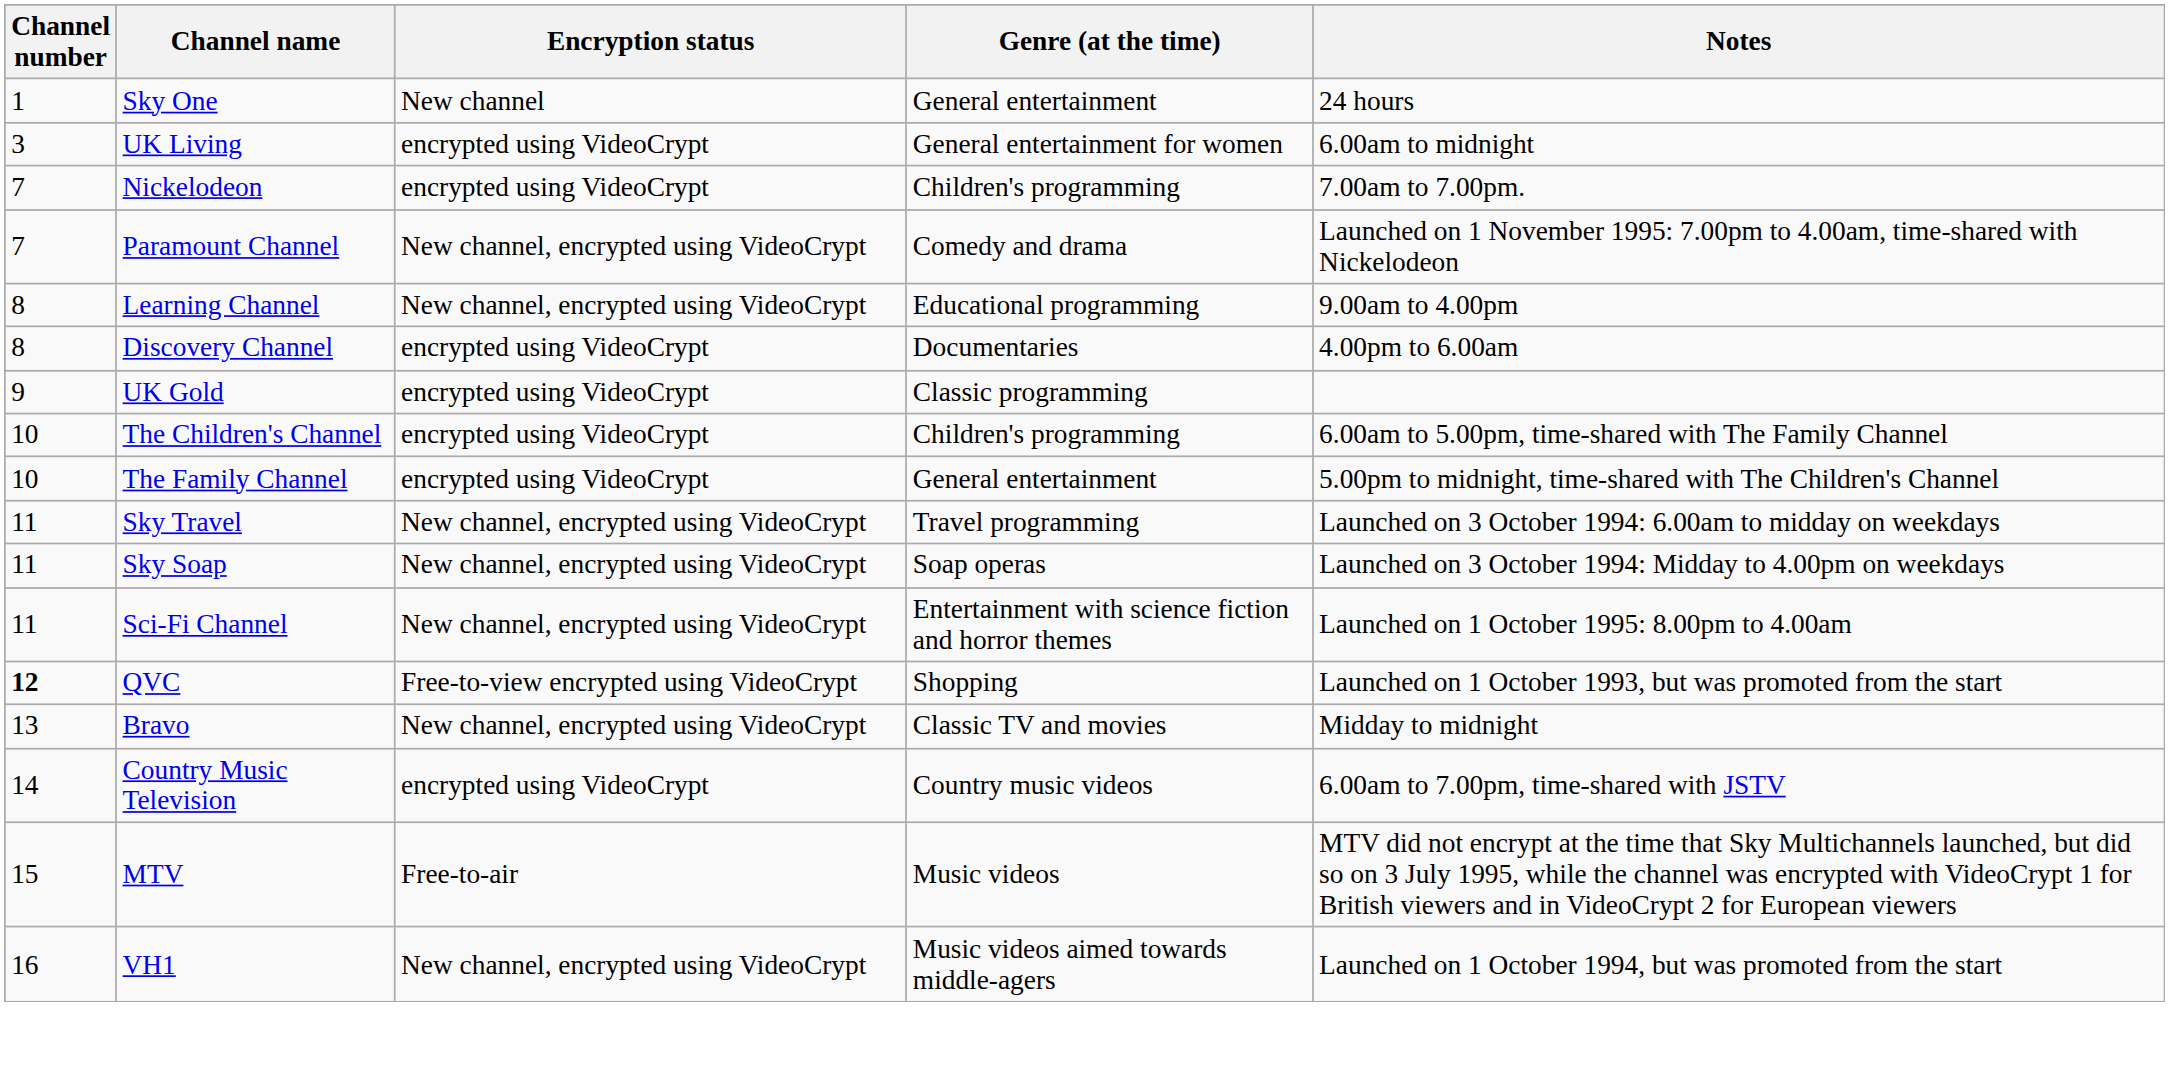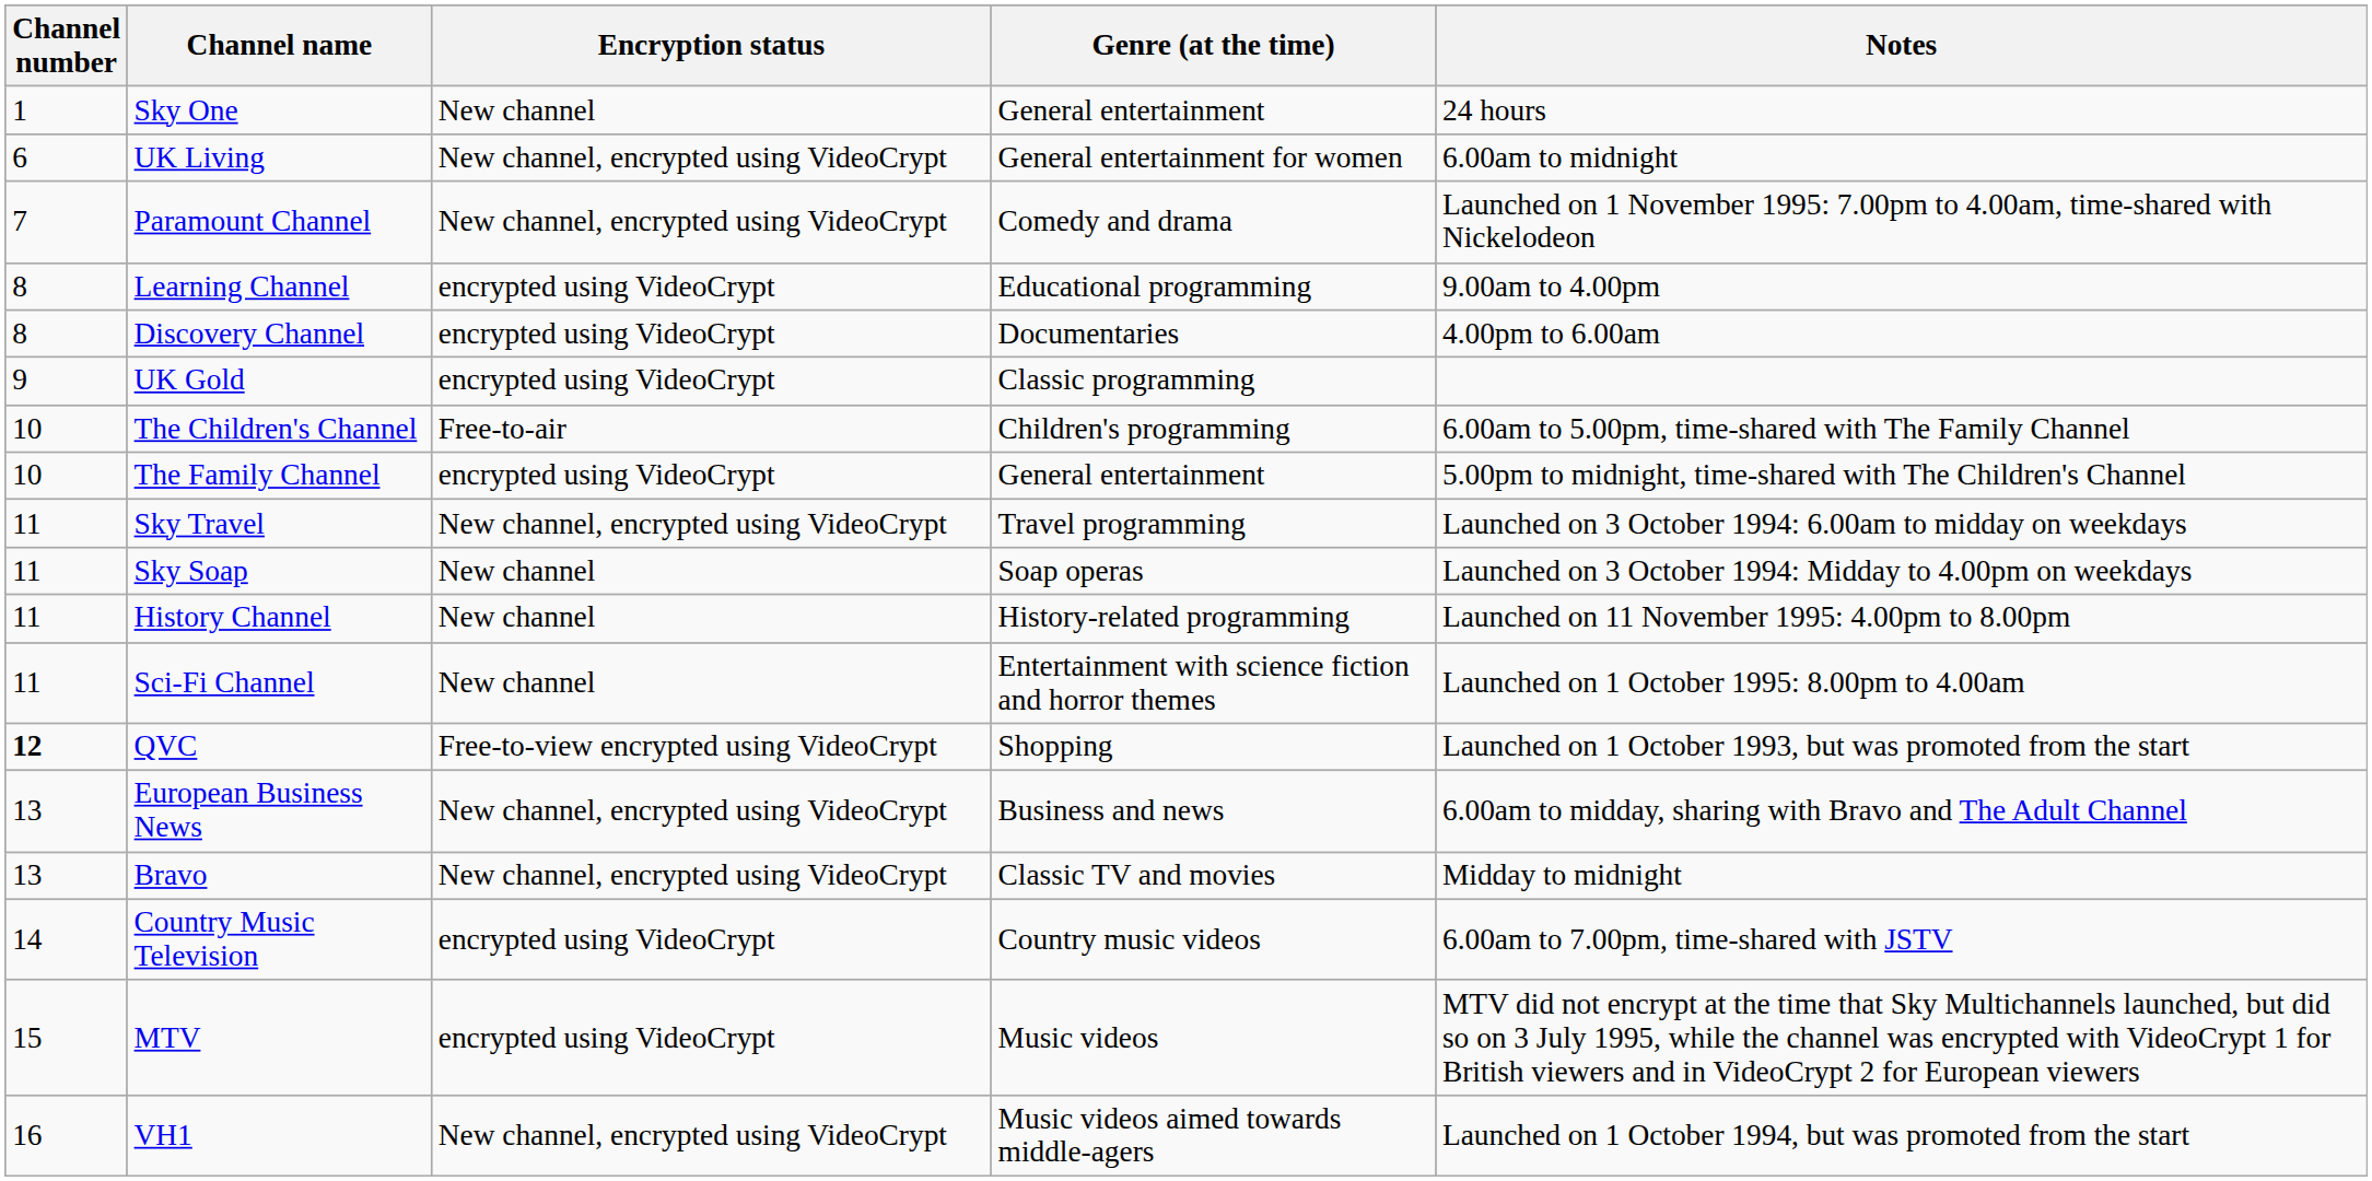UK Living | Channel number: 3 -> 6
UK Living | Encryption status: encrypted using VideoCrypt -> New channel, encrypted using VideoCrypt
- row: 7 | Nickelodeon | encrypted using VideoCrypt | Children's programming | 7.00am to 7.00pm.
Learning Channel | Encryption status: New channel, encrypted using VideoCrypt -> encrypted using VideoCrypt
The Children's Channel | Encryption status: encrypted using VideoCrypt -> Free-to-air
Sky Soap | Encryption status: New channel, encrypted using VideoCrypt -> New channel
+ row: 11 | History Channel | New channel | History-related programming | Launched on 11 November 1995: 4.00pm to 8.00pm
Sci-Fi Channel | Encryption status: New channel, encrypted using VideoCrypt -> New channel
+ row: 13 | European Business News | New channel, encrypted using VideoCrypt | Business and news | 6.00am to midday, sharing with Bravo and The Adult Channel
MTV | Encryption status: Free-to-air -> encrypted using VideoCrypt
